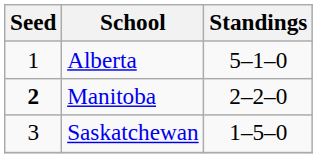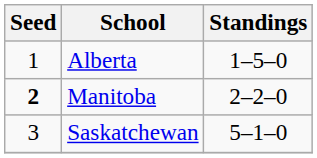Alberta | Standings: 5–1–0 -> 1–5–0
Saskatchewan | Standings: 1–5–0 -> 5–1–0
